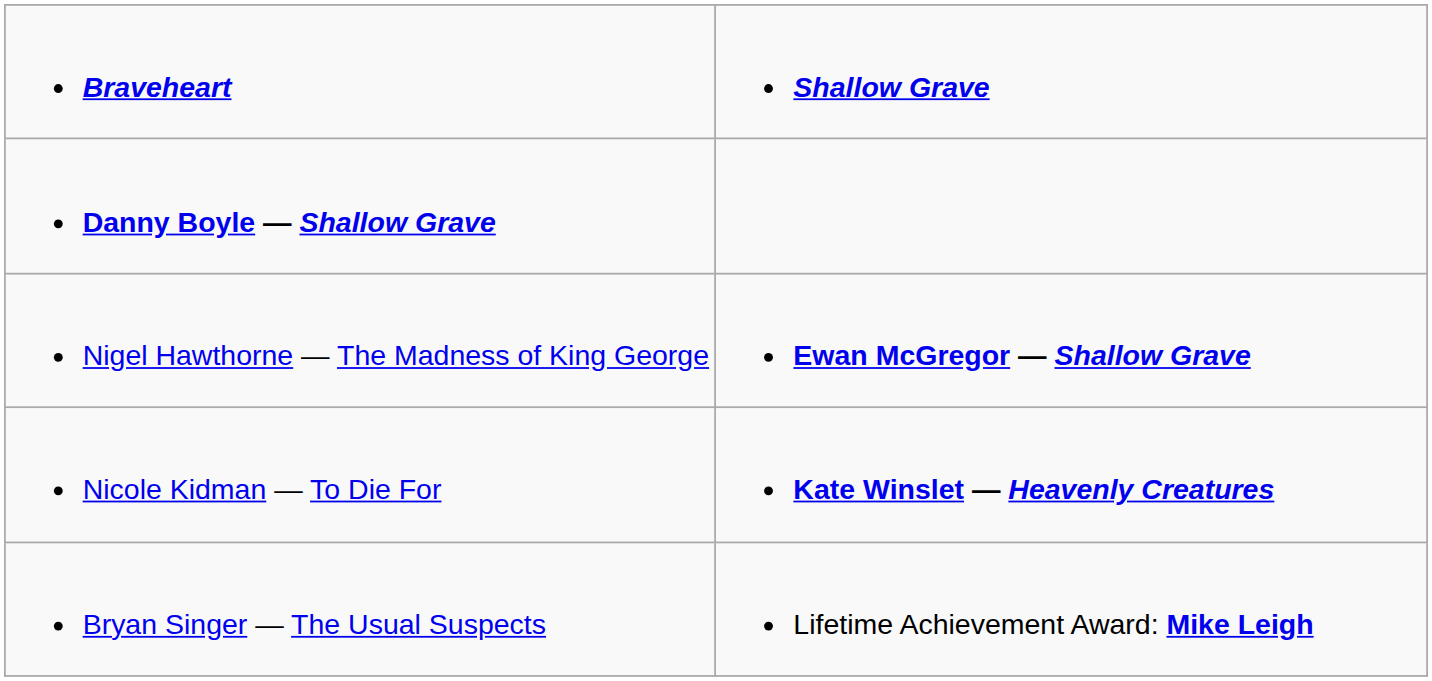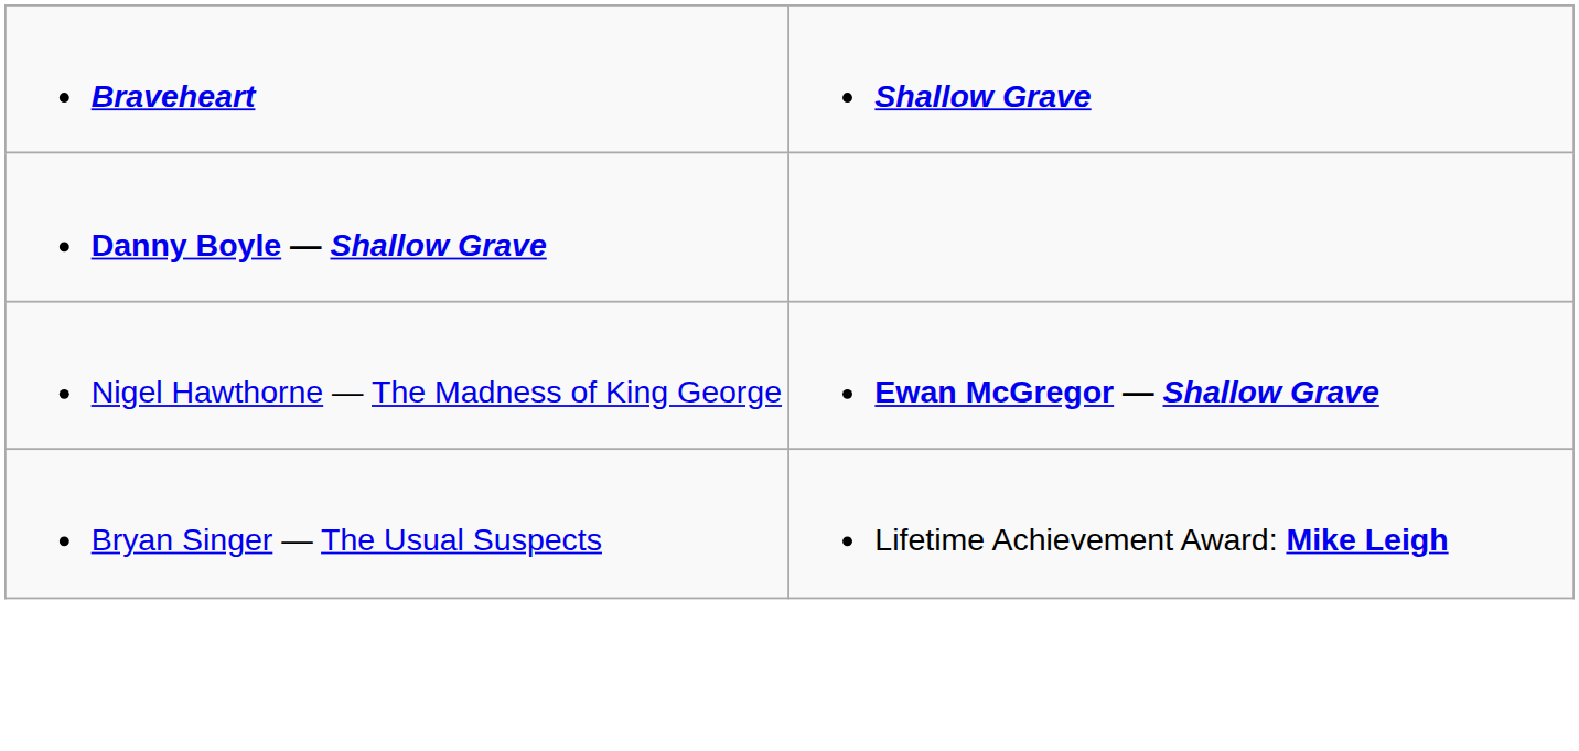- row: Nicole Kidman — To Die For | Kate Winslet — Heavenly Creatures
